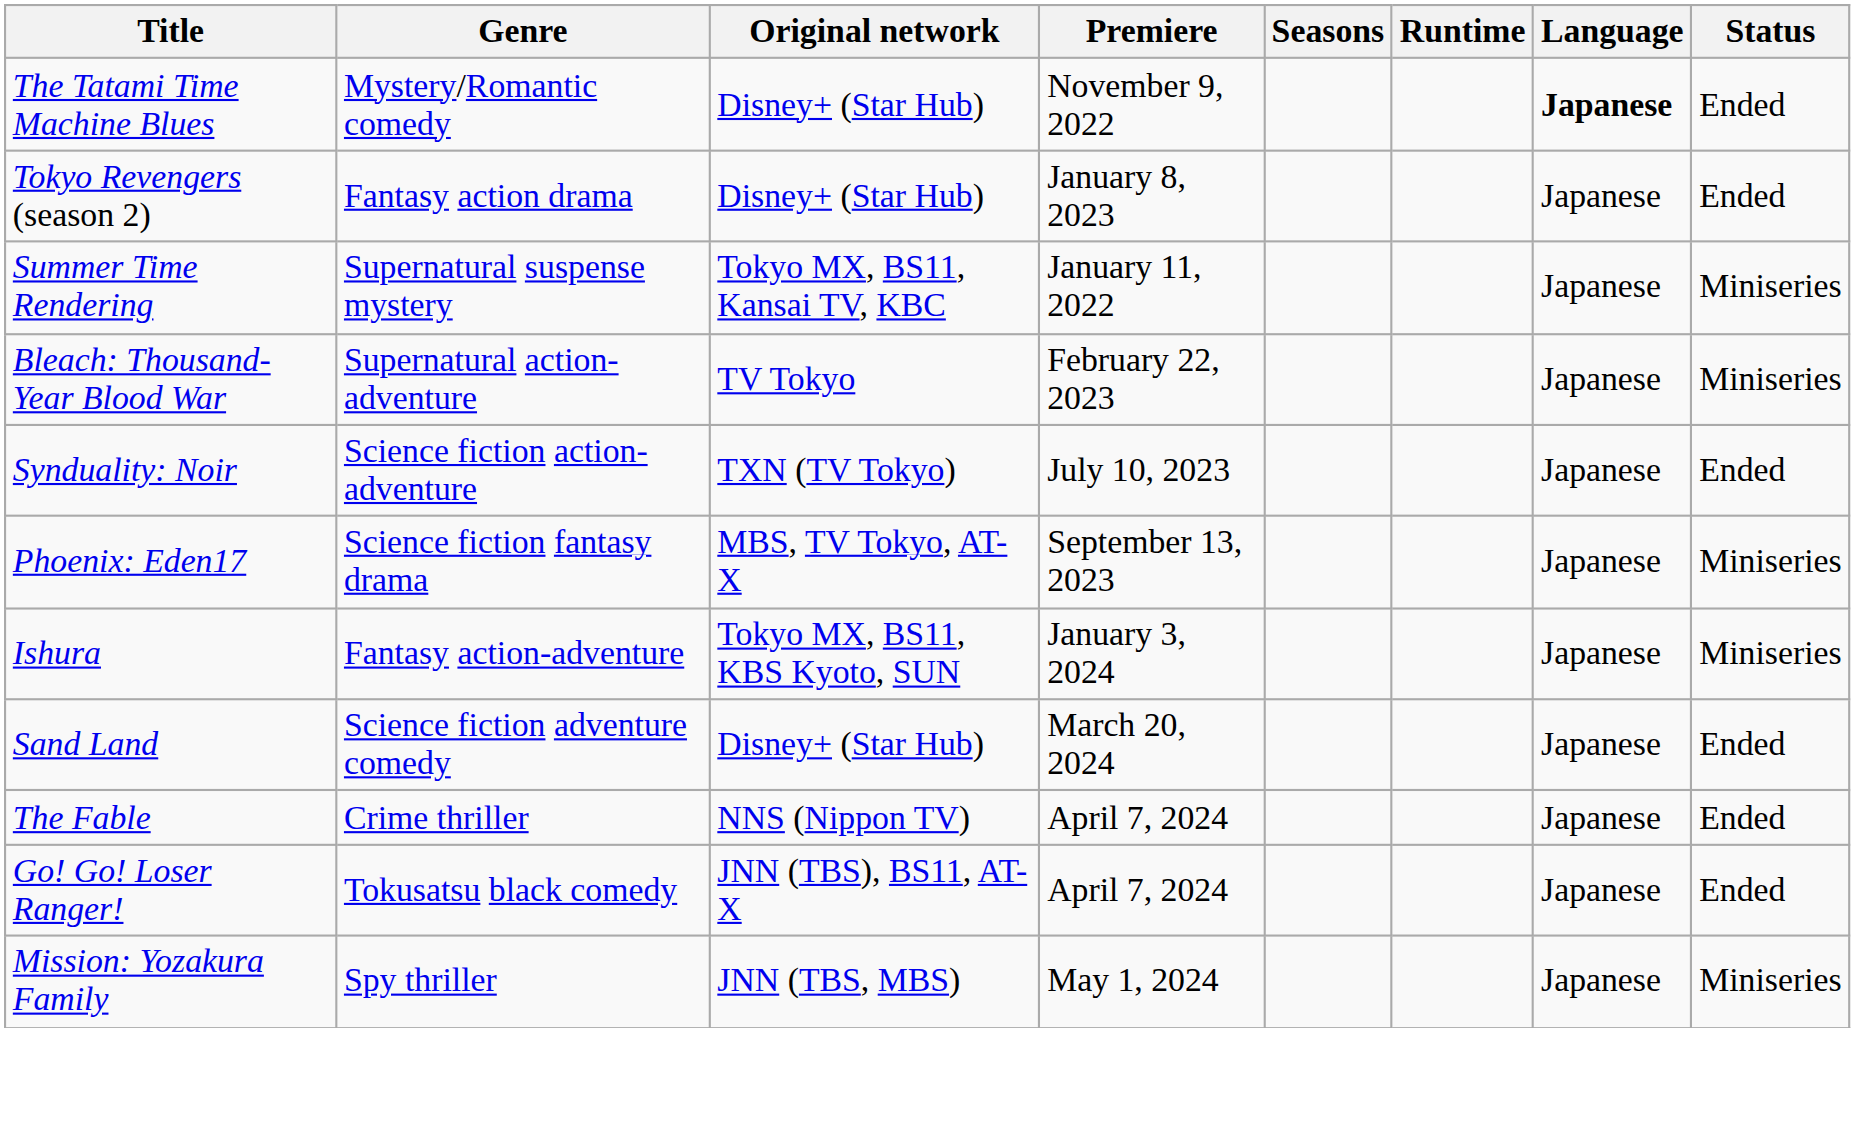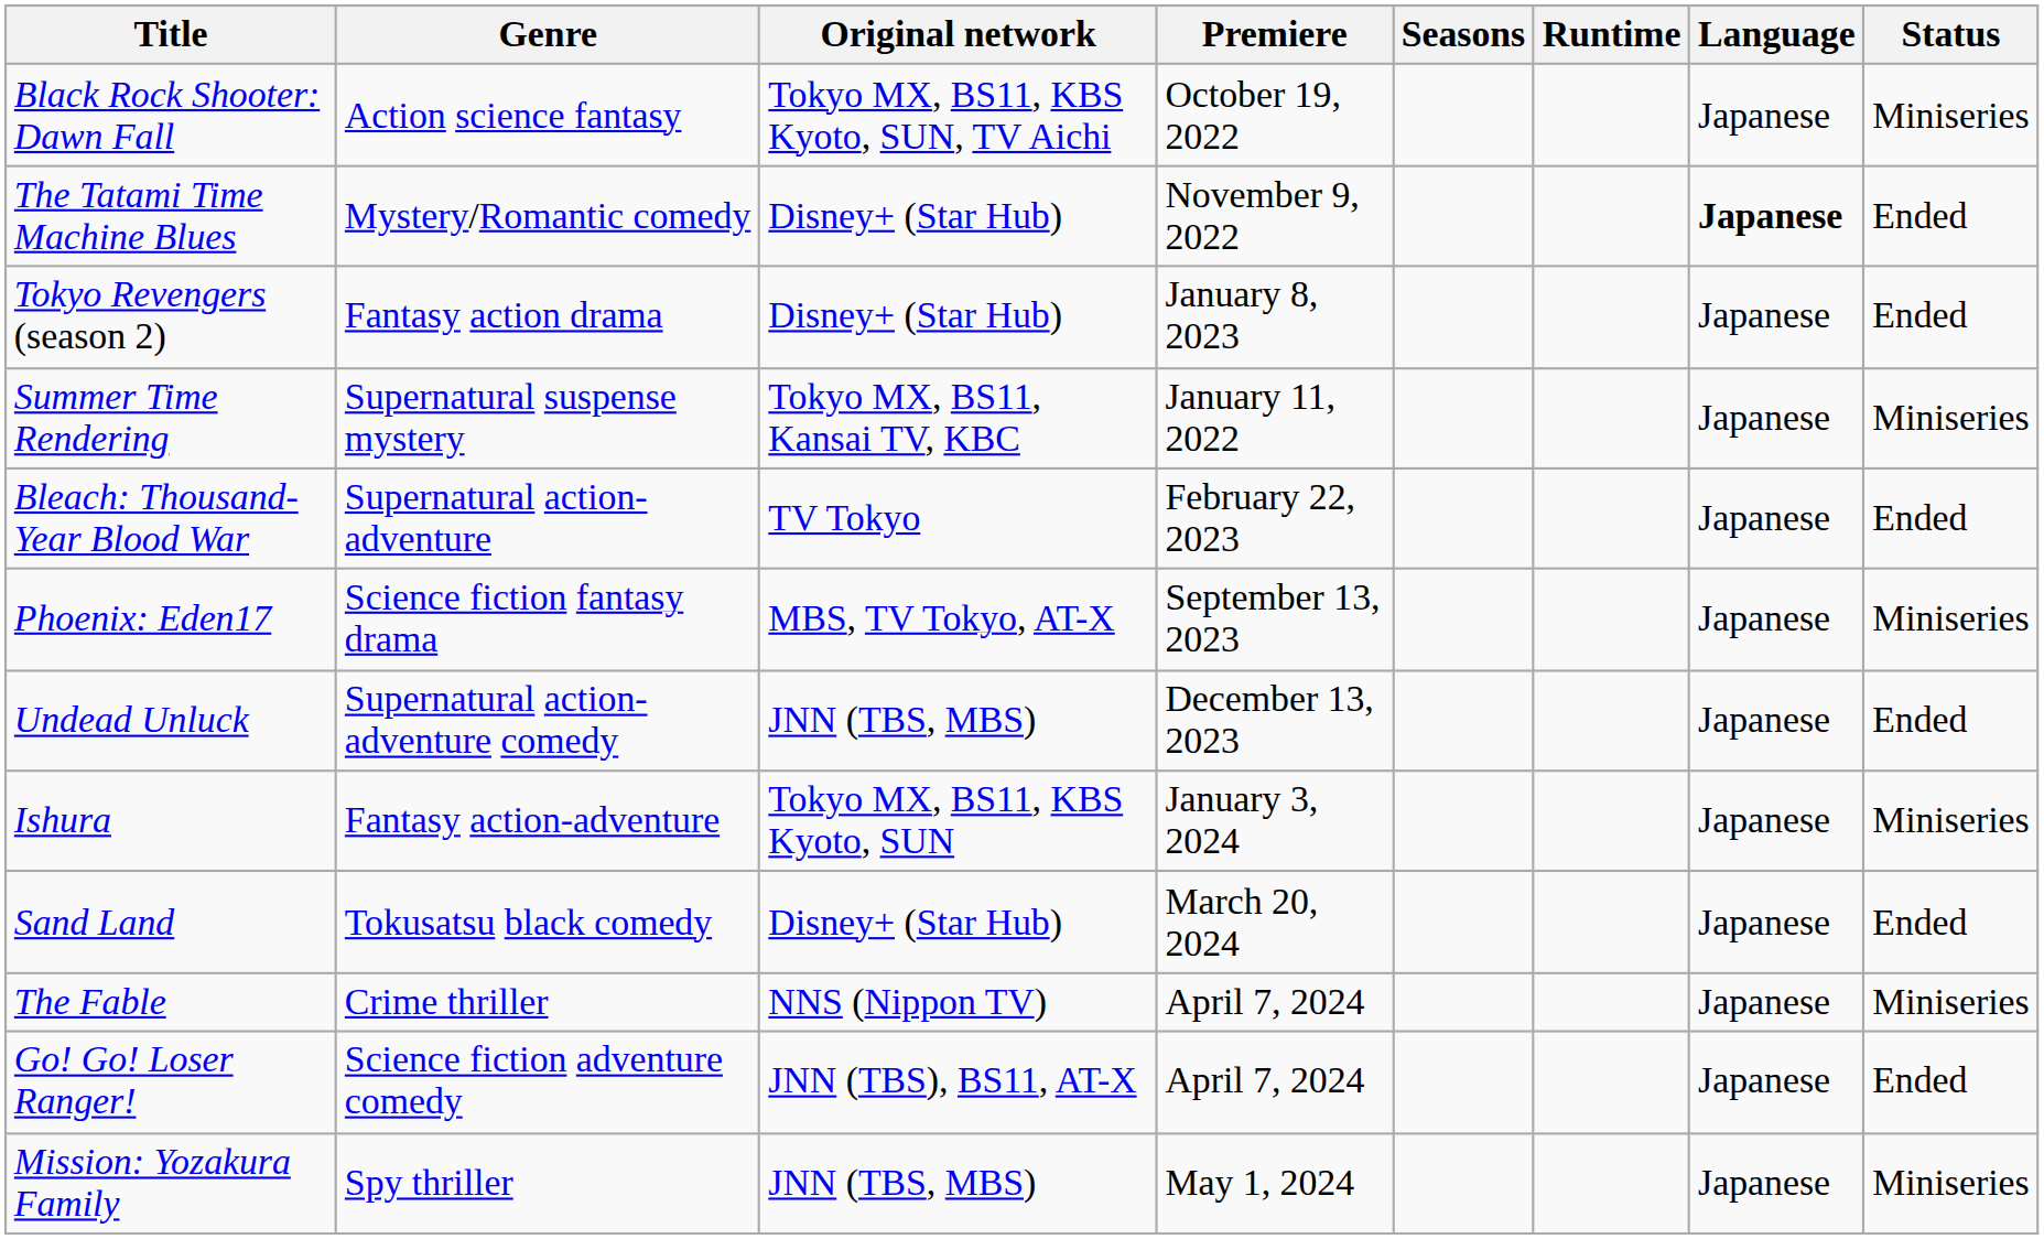+ row: Black Rock Shooter: Dawn Fall | Action science fantasy | Tokyo MX, BS11, KBS Kyoto, SUN, TV Aichi | October 19, 2022 | Japanese | Miniseries
Bleach: Thousand-Year Blood War | Status: Miniseries -> Ended
- row: Synduality: Noir | Science fiction action-adventure | TXN (TV Tokyo) | July 10, 2023 | Japanese | Ended
+ row: Undead Unluck | Supernatural action-adventure comedy | JNN (TBS, MBS) | December 13, 2023 | Japanese | Ended
Sand Land | Genre: Science fiction adventure comedy -> Tokusatsu black comedy
The Fable | Status: Ended -> Miniseries
Go! Go! Loser Ranger! | Genre: Tokusatsu black comedy -> Science fiction adventure comedy
